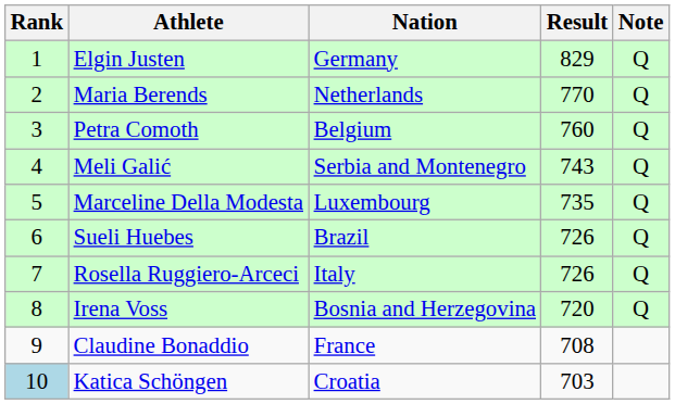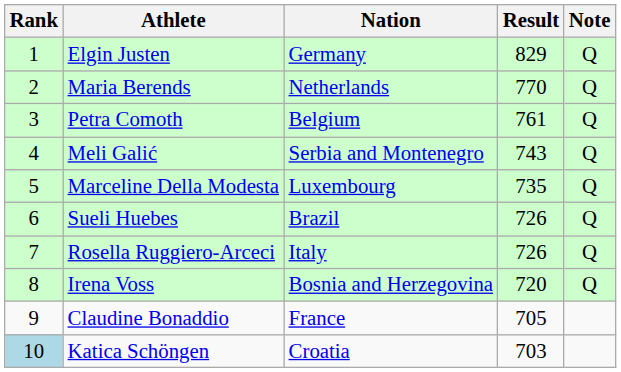Petra Comoth | Result: 760 -> 761
Claudine Bonaddio | Result: 708 -> 705
